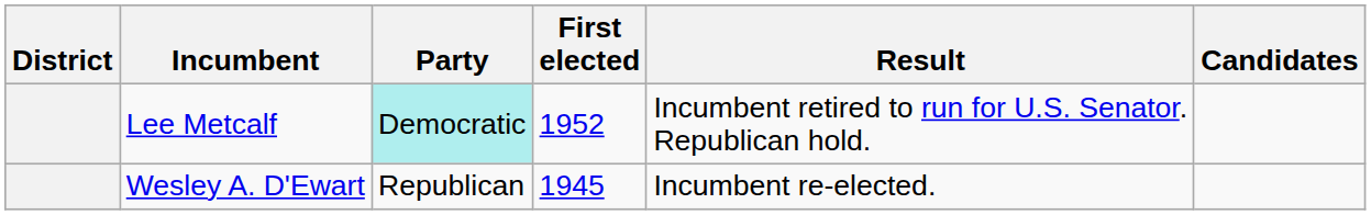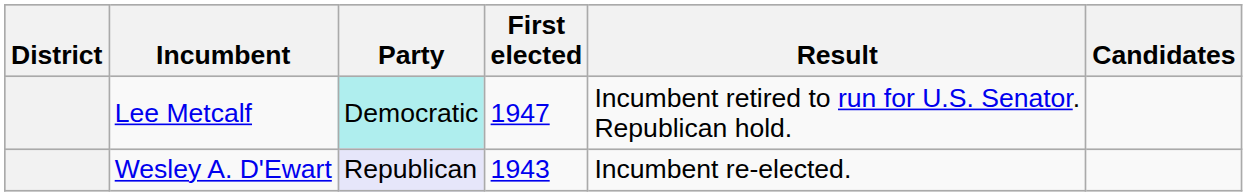Lee Metcalf | First elected: 1952 -> 1947
Wesley A. D'Ewart | Party: no background -> lavender background
Wesley A. D'Ewart | First elected: 1945 -> 1943
